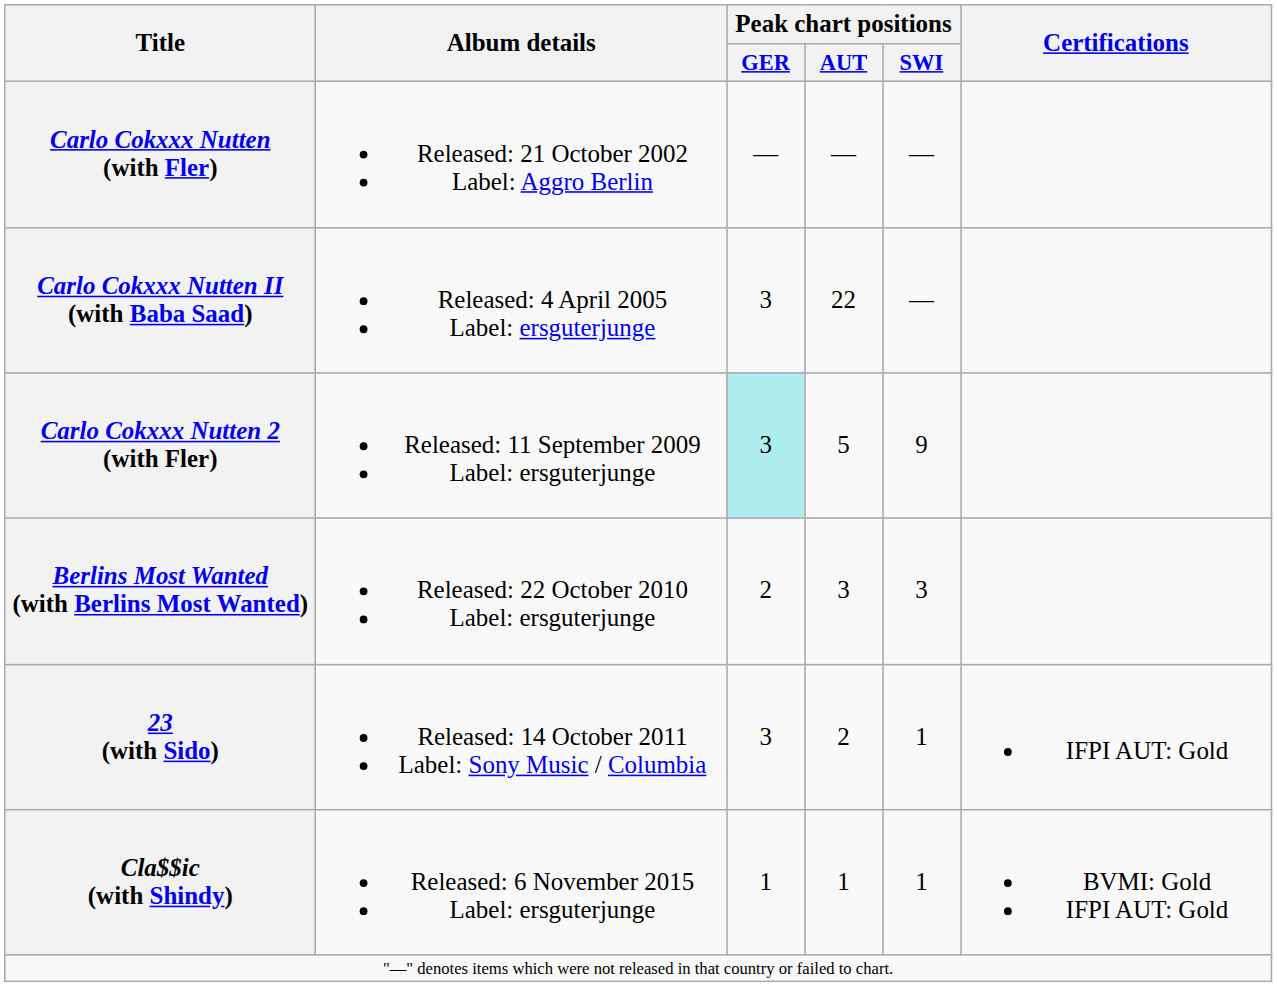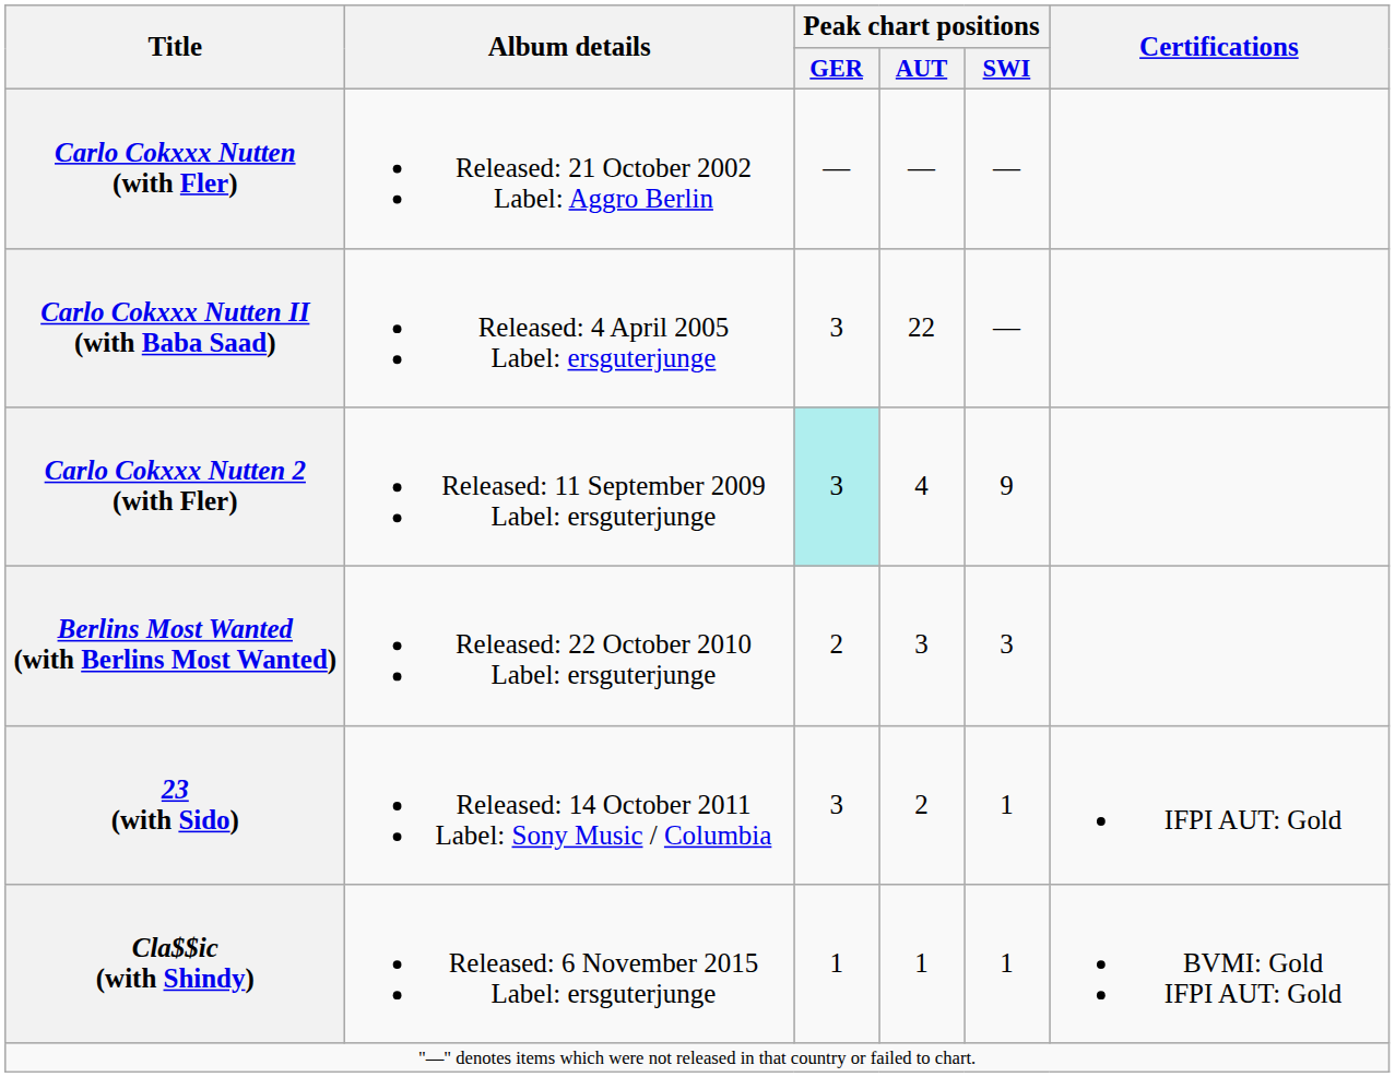Carlo Cokxxx Nutten 2 (with Fler) | Peak chart positions / AUT: 5 -> 4
